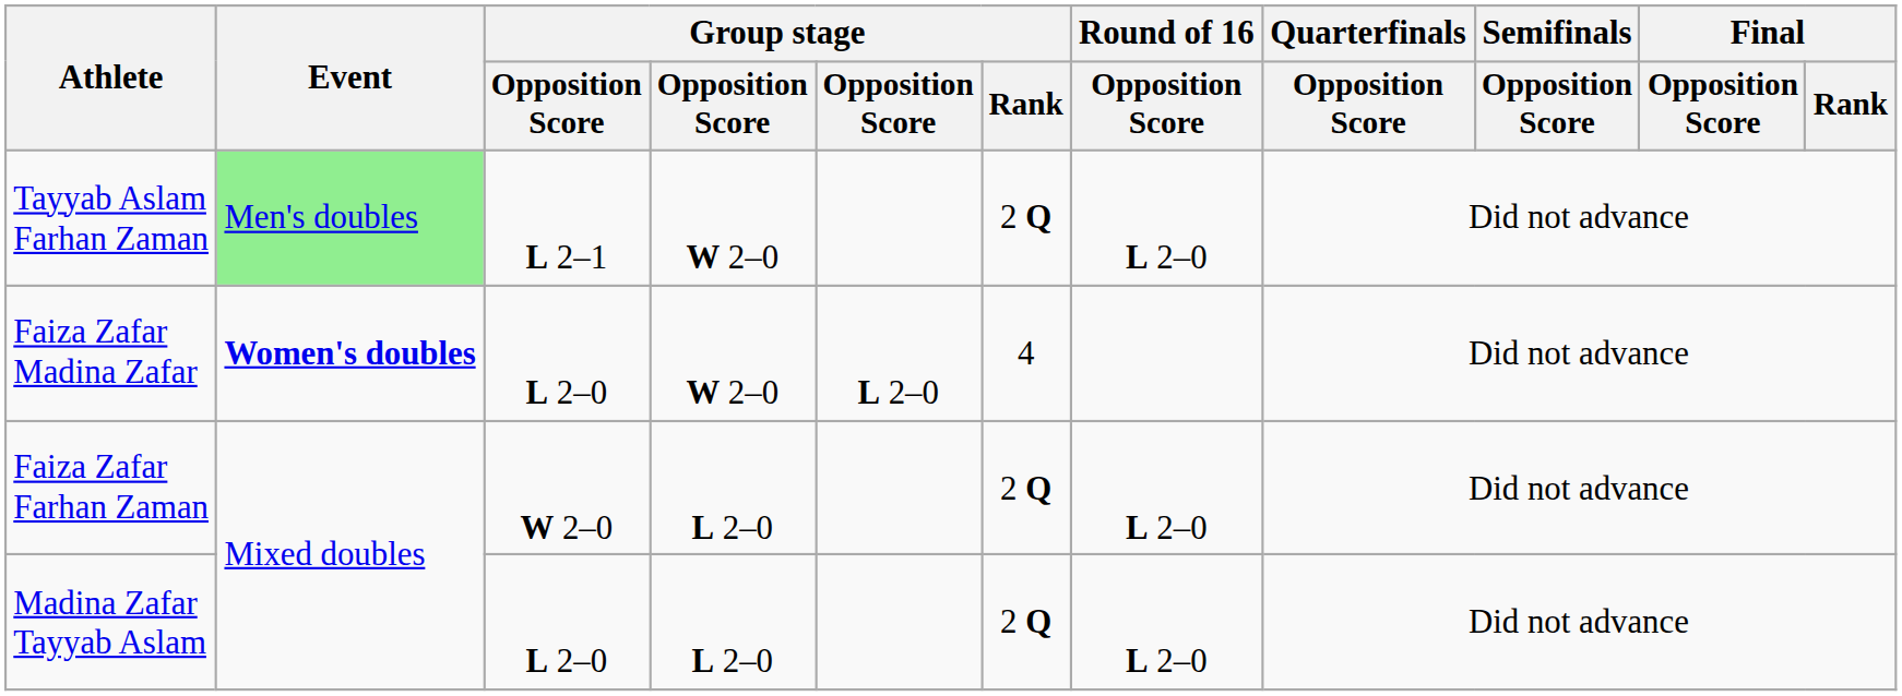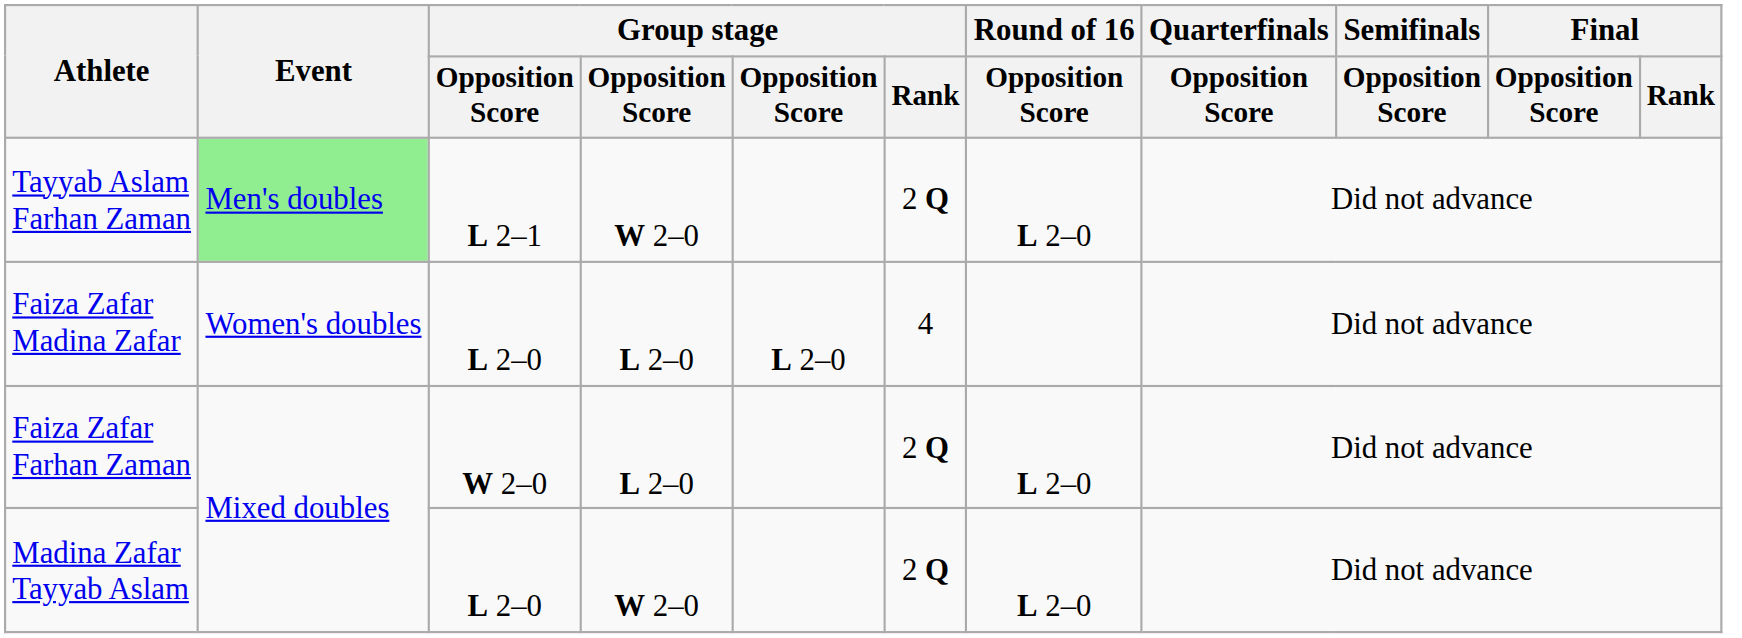Faiza Zafar Madina Zafar | Event: bold -> normal
Faiza Zafar Madina Zafar | column 4: W 2–0 -> L 2–0
Madina Zafar Tayyab Aslam | column 4: L 2–0 -> W 2–0
